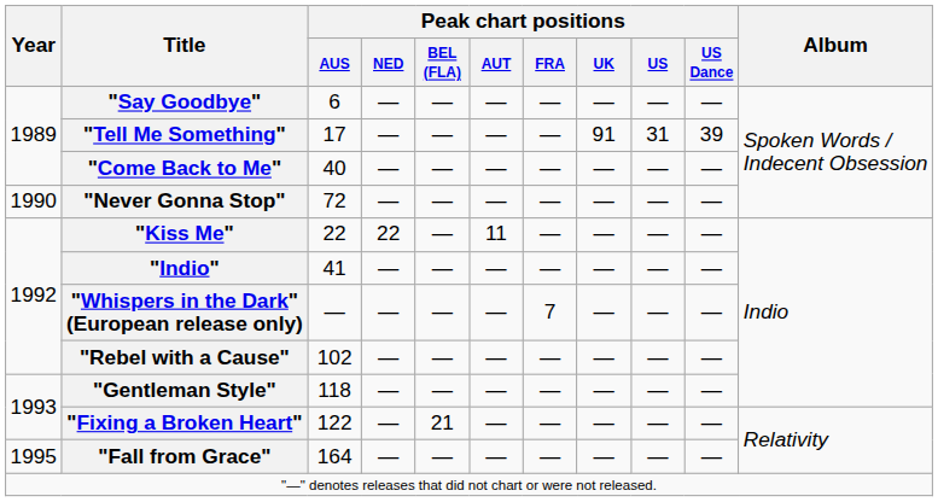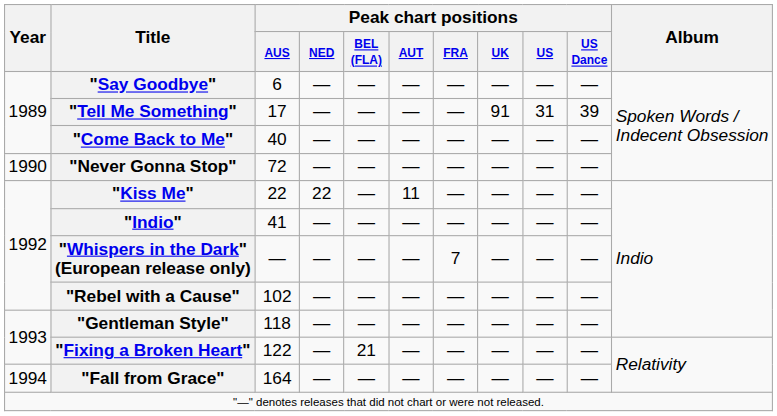"Fall from Grace" | Year: 1995 -> 1994
